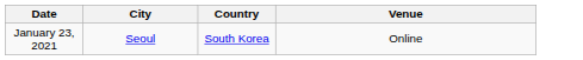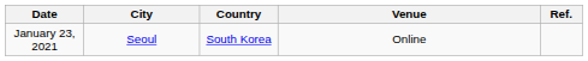+ column: Ref.
